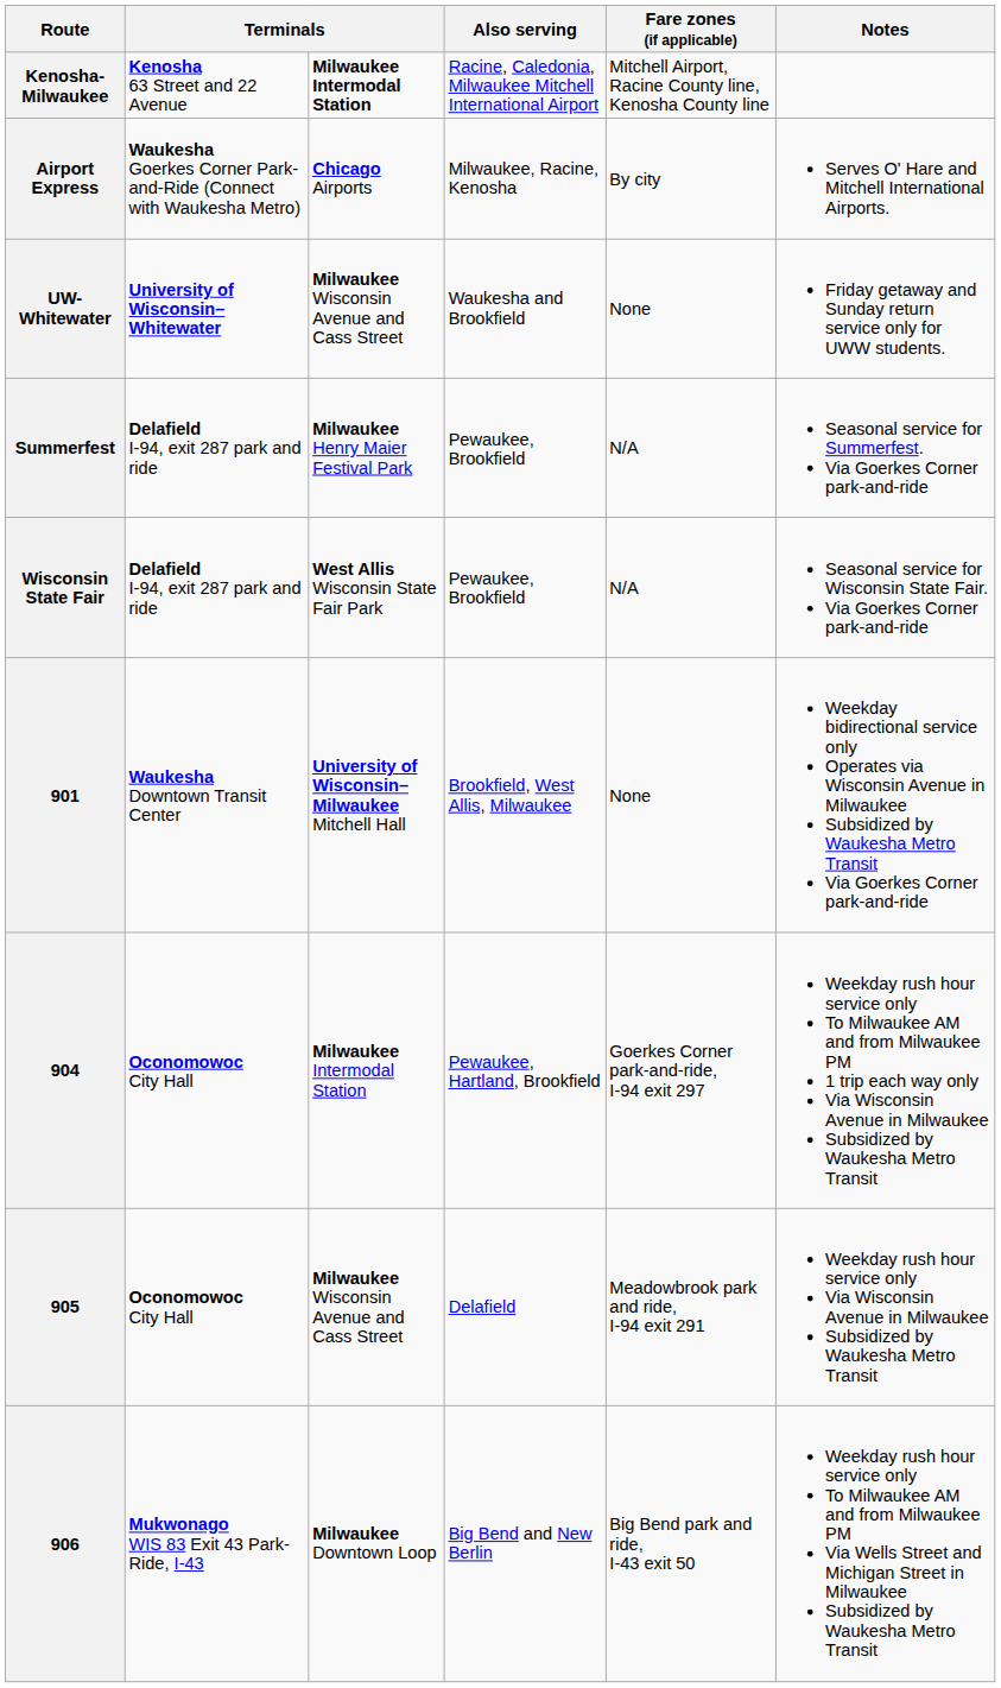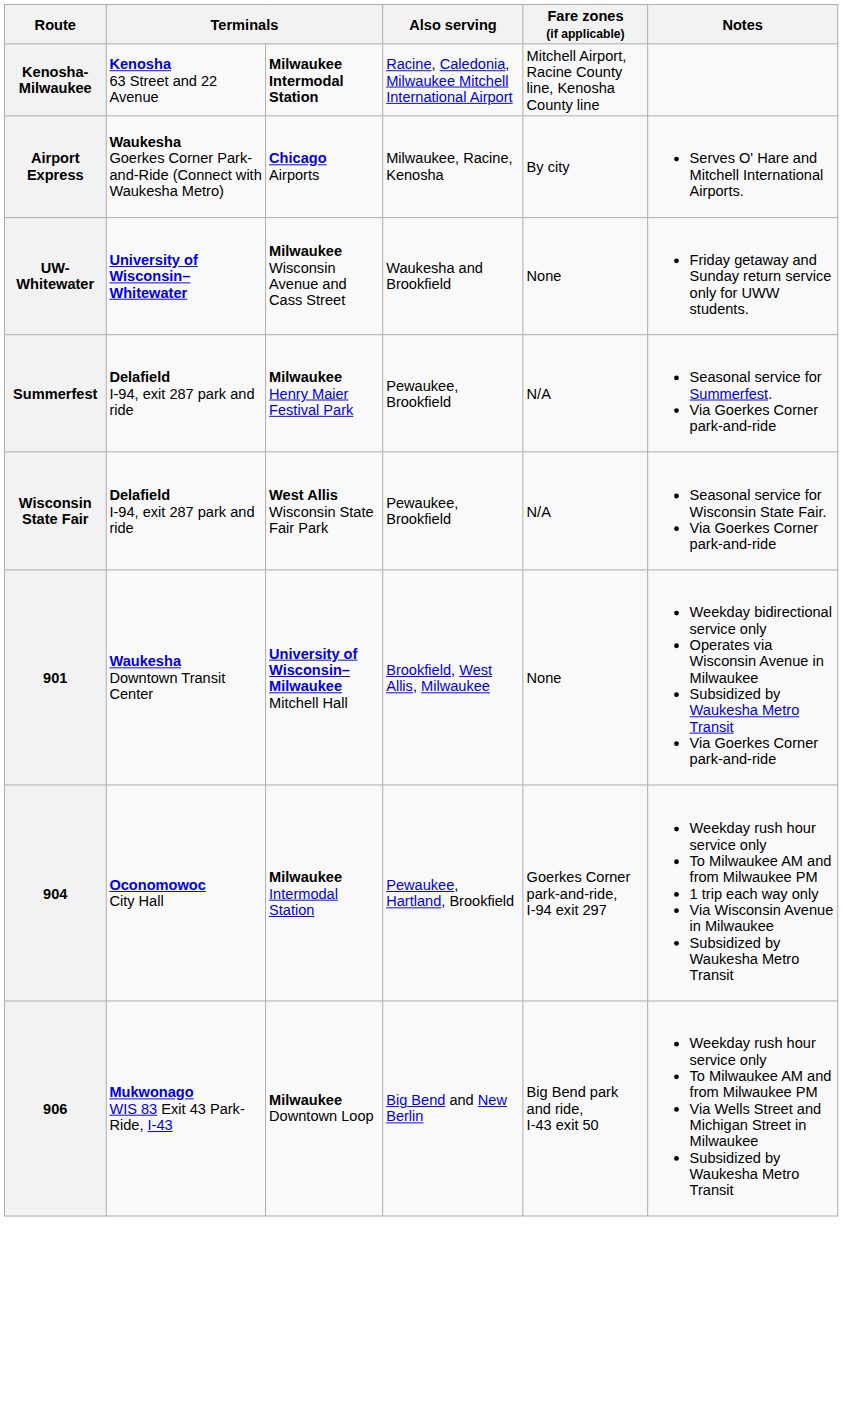- row: 905 | Oconomowoc City Hall | Milwaukee Wisconsin Avenue and Cass Street | Delafield | Meadowbrook park and ride, I-94 exit 291 | Weekday rush hour service only Via Wisconsin Avenue in Milwaukee Subsidized by Waukesha Metro Transit
